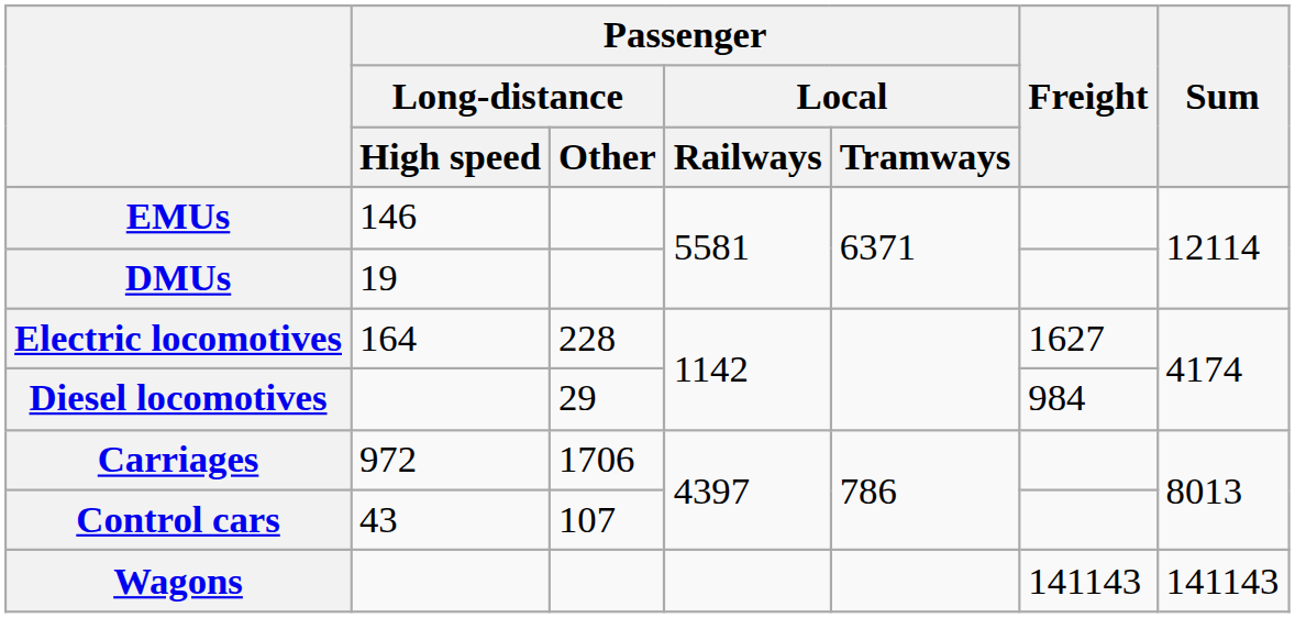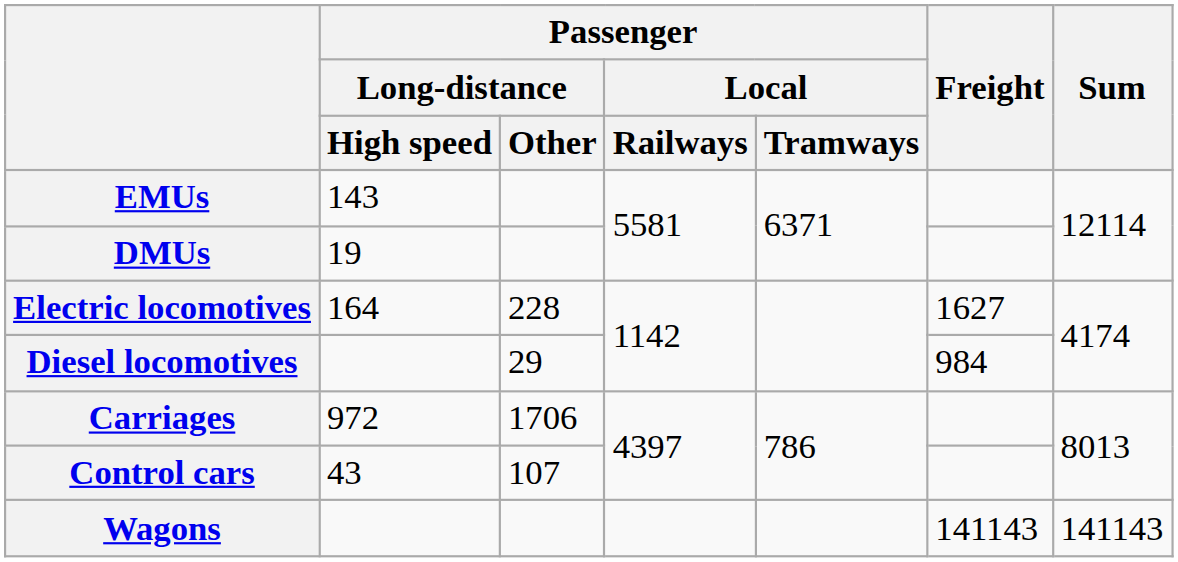EMUs | Passenger / Long-distance / High speed: 146 -> 143
